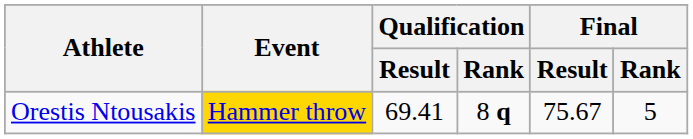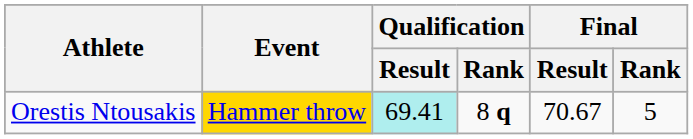Orestis Ntousakis | Qualification / Result: no background -> paleturquoise background
Orestis Ntousakis | Final / Result: 75.67 -> 70.67
